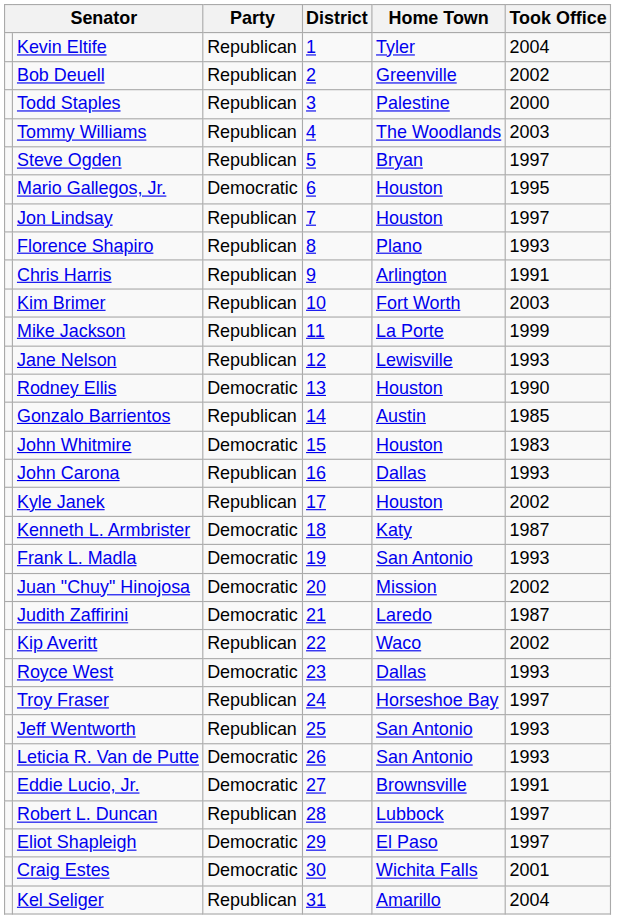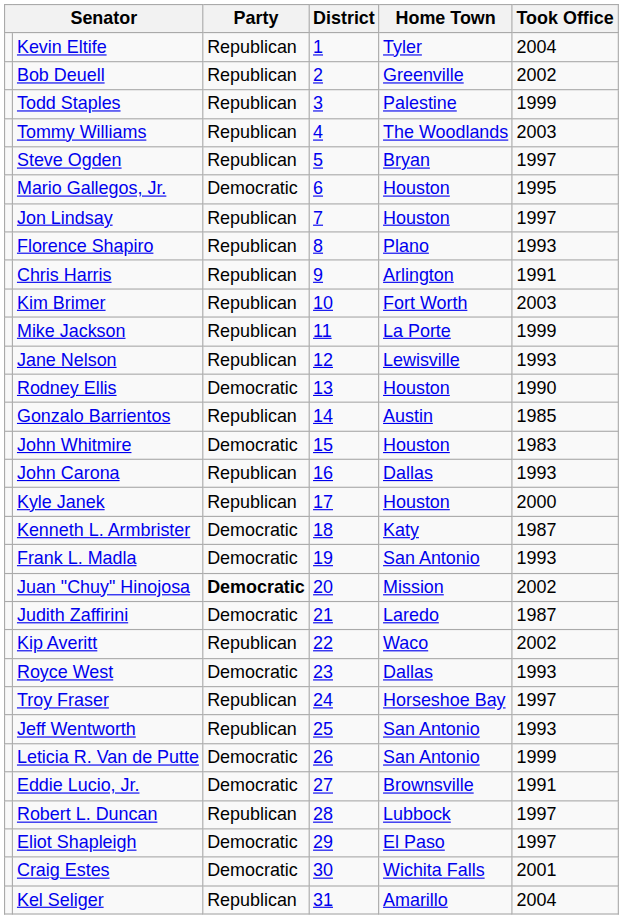Todd Staples | Took Office: 2000 -> 1999
Kyle Janek | Took Office: 2002 -> 2000
Juan "Chuy" Hinojosa | Party: normal -> bold
Leticia R. Van de Putte | Took Office: 1993 -> 1999
